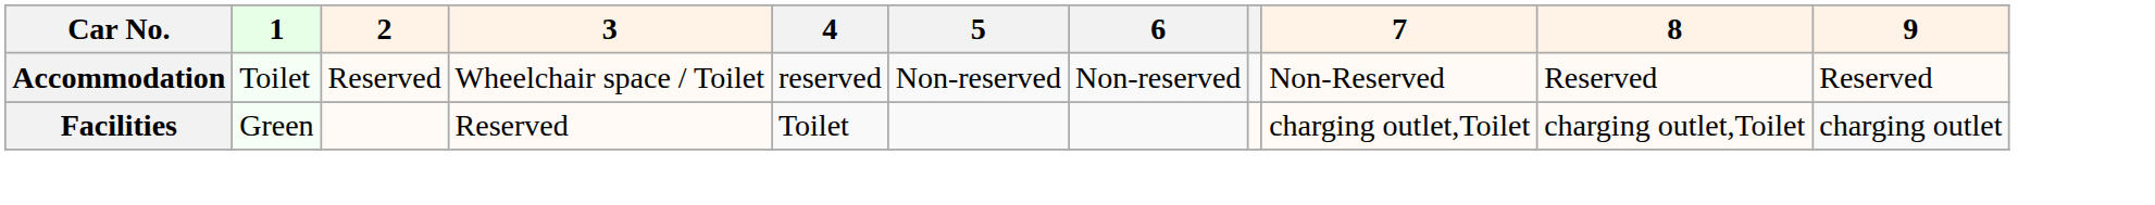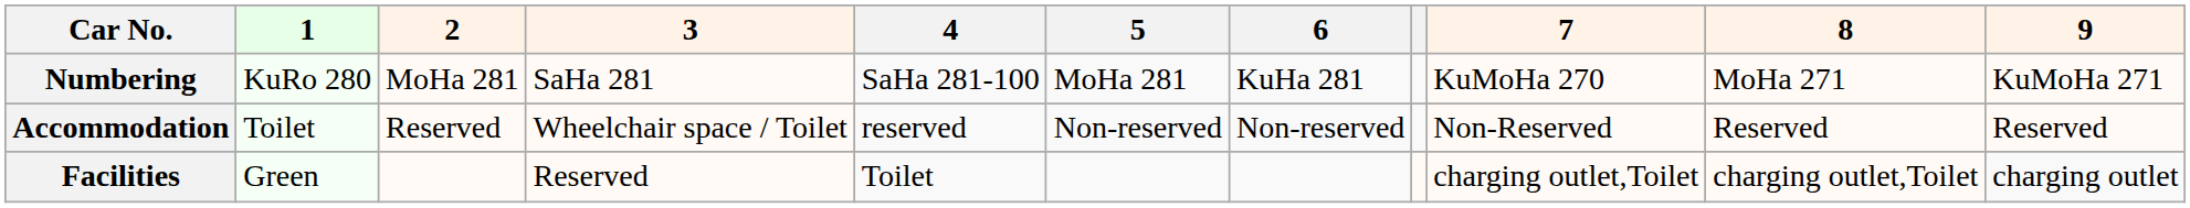+ row: Numbering | KuRo 280 | MoHa 281 | SaHa 281 | SaHa 281-100 | MoHa 281 | KuHa 281 | KuMoHa 270 | MoHa 271 | KuMoHa 271
